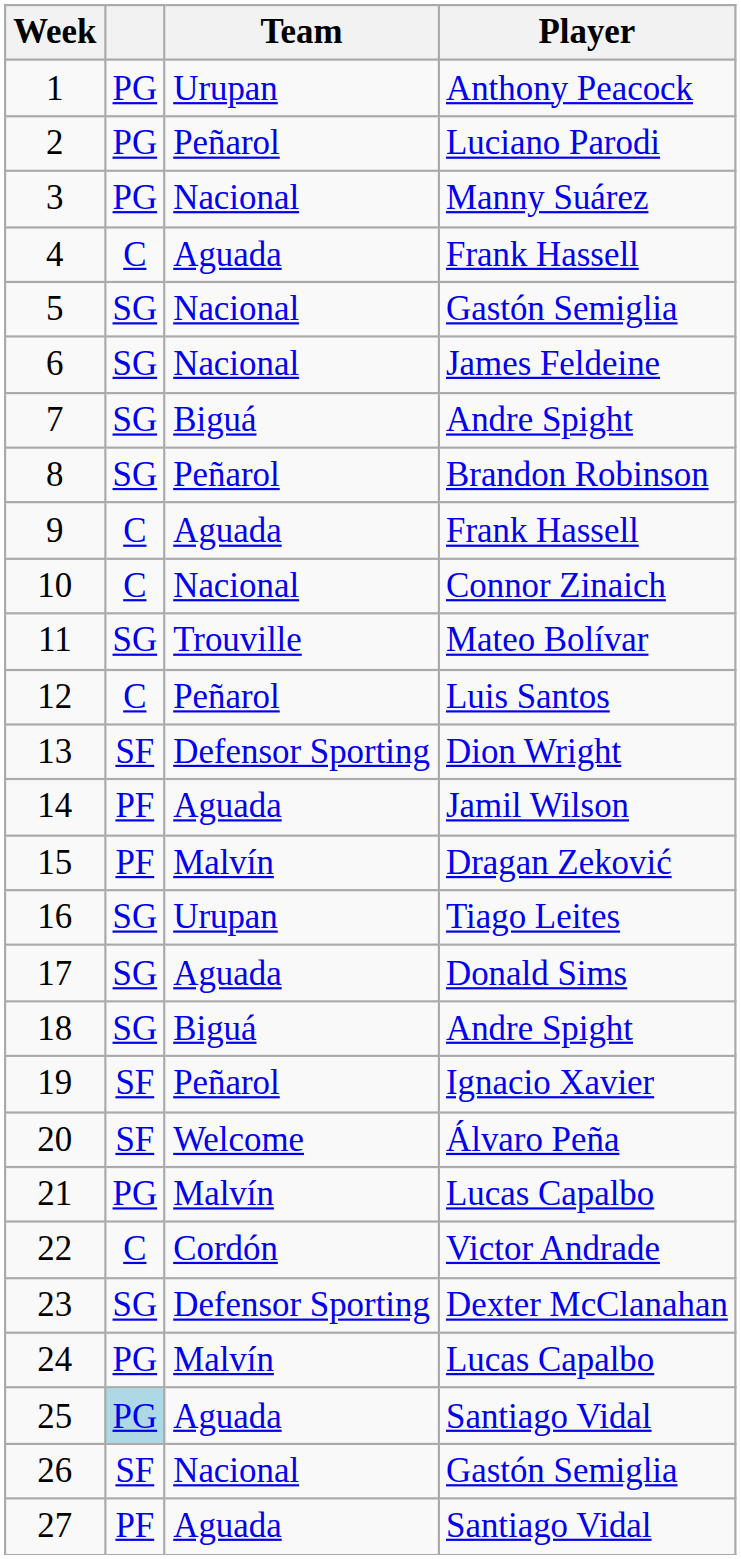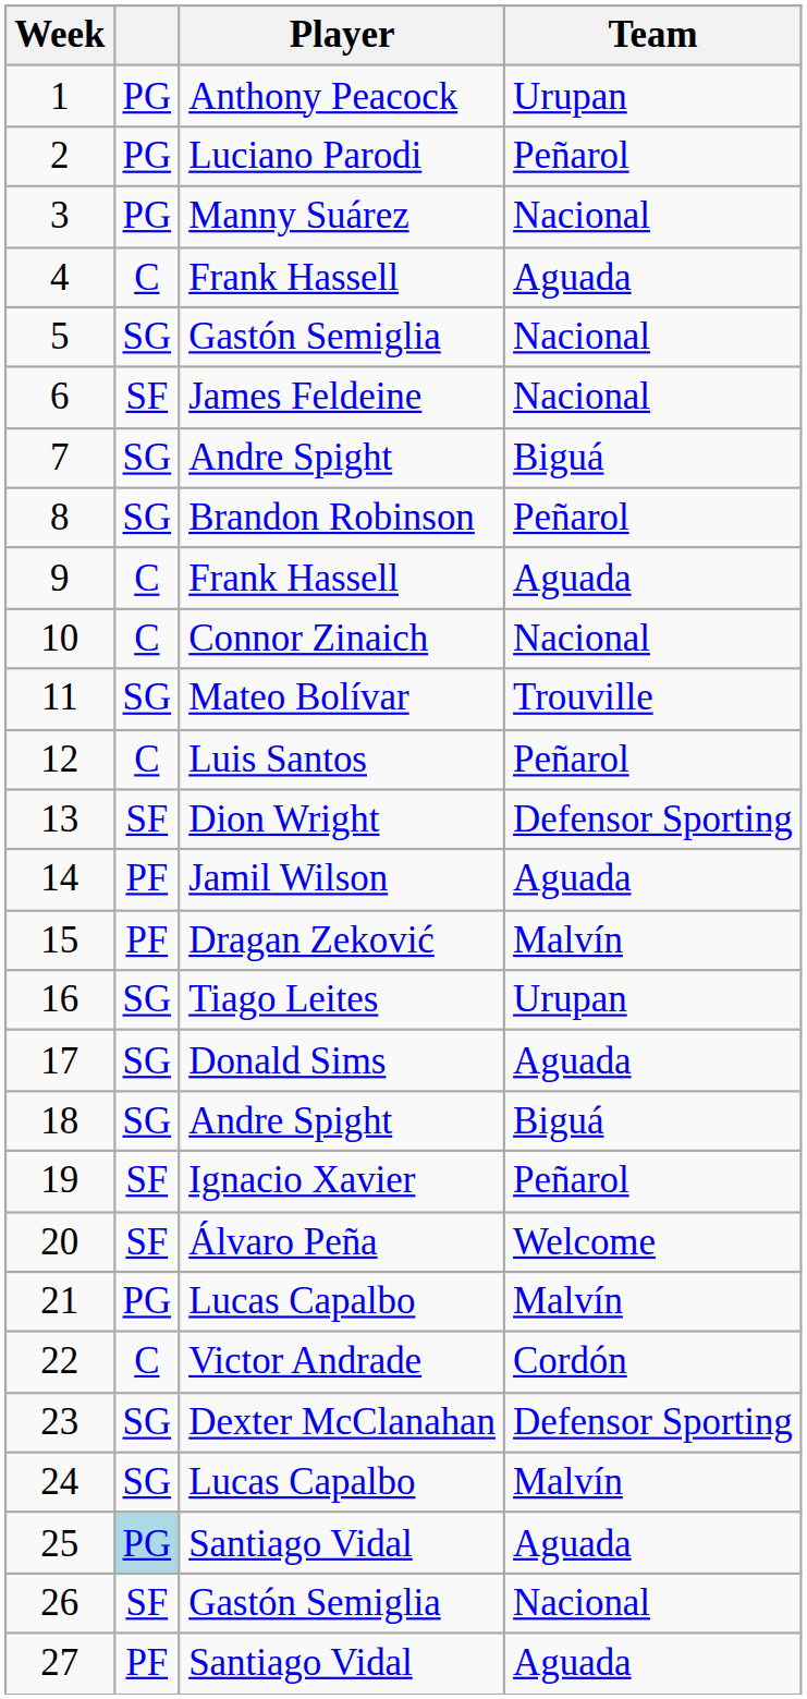columns swapped: Player <-> Team
6 | column 2: SG -> SF
24 | column 2: PG -> SG
